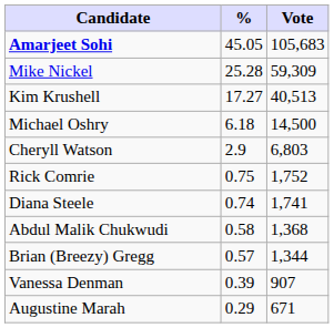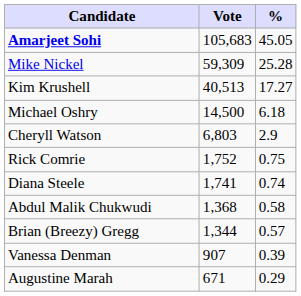columns swapped: Vote <-> %
